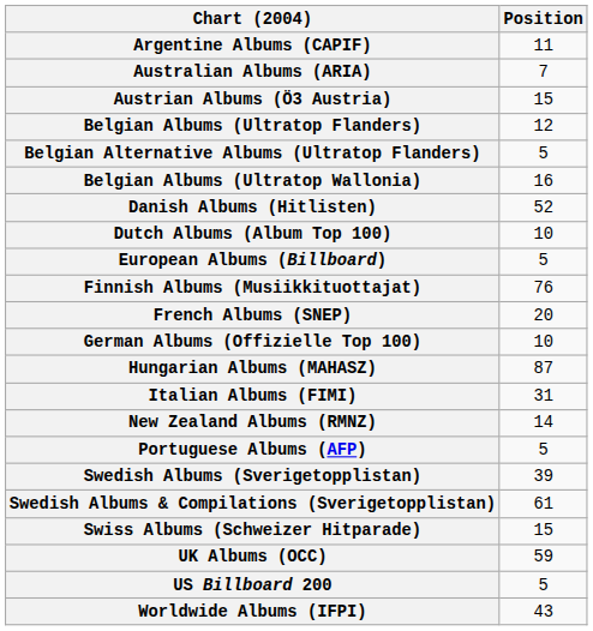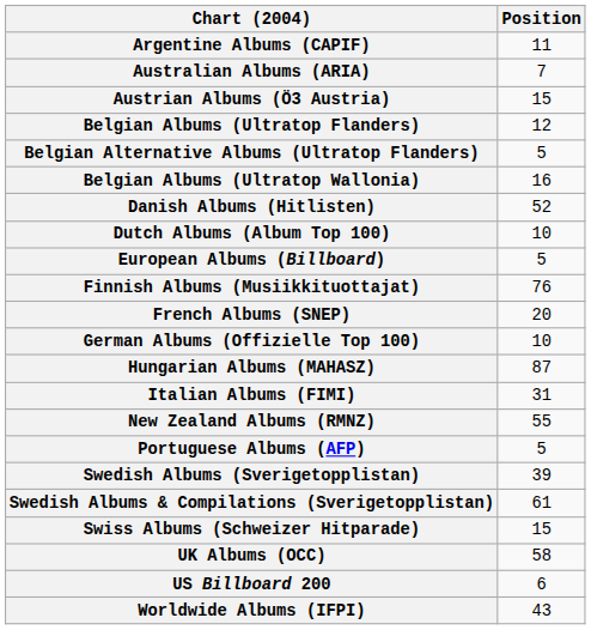New Zealand Albums (RMNZ) | Position: 14 -> 55
UK Albums (OCC) | Position: 59 -> 58
US Billboard 200 | Position: 5 -> 6
